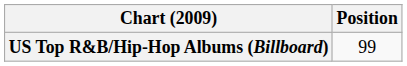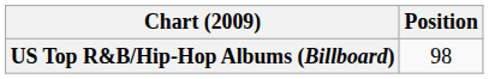US Top R&B/Hip-Hop Albums (Billboard) | Position: 99 -> 98
